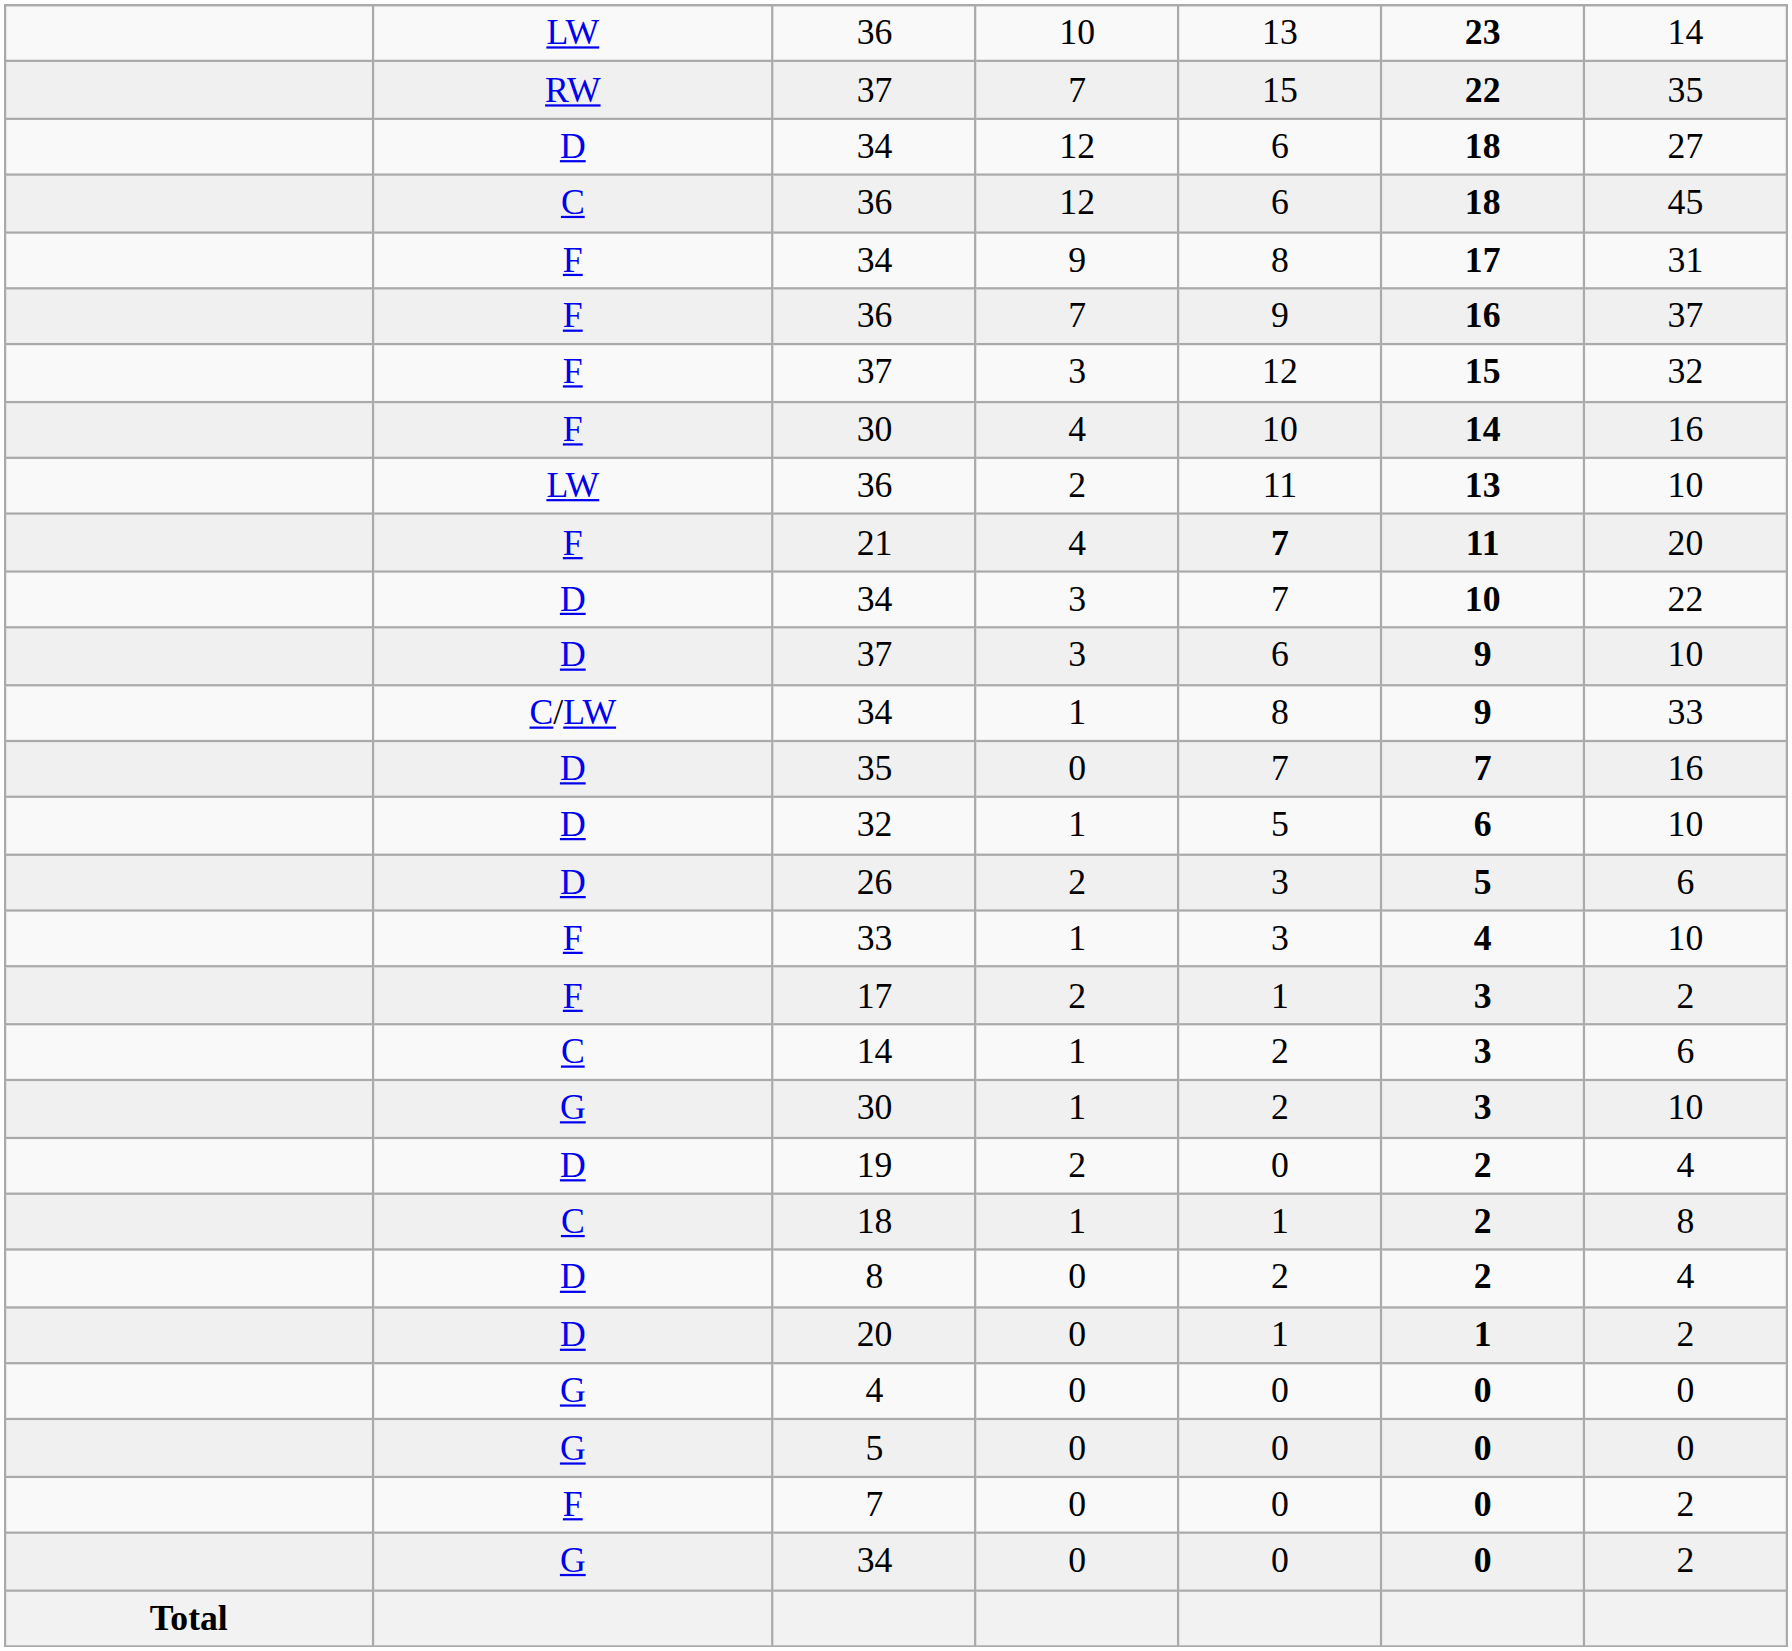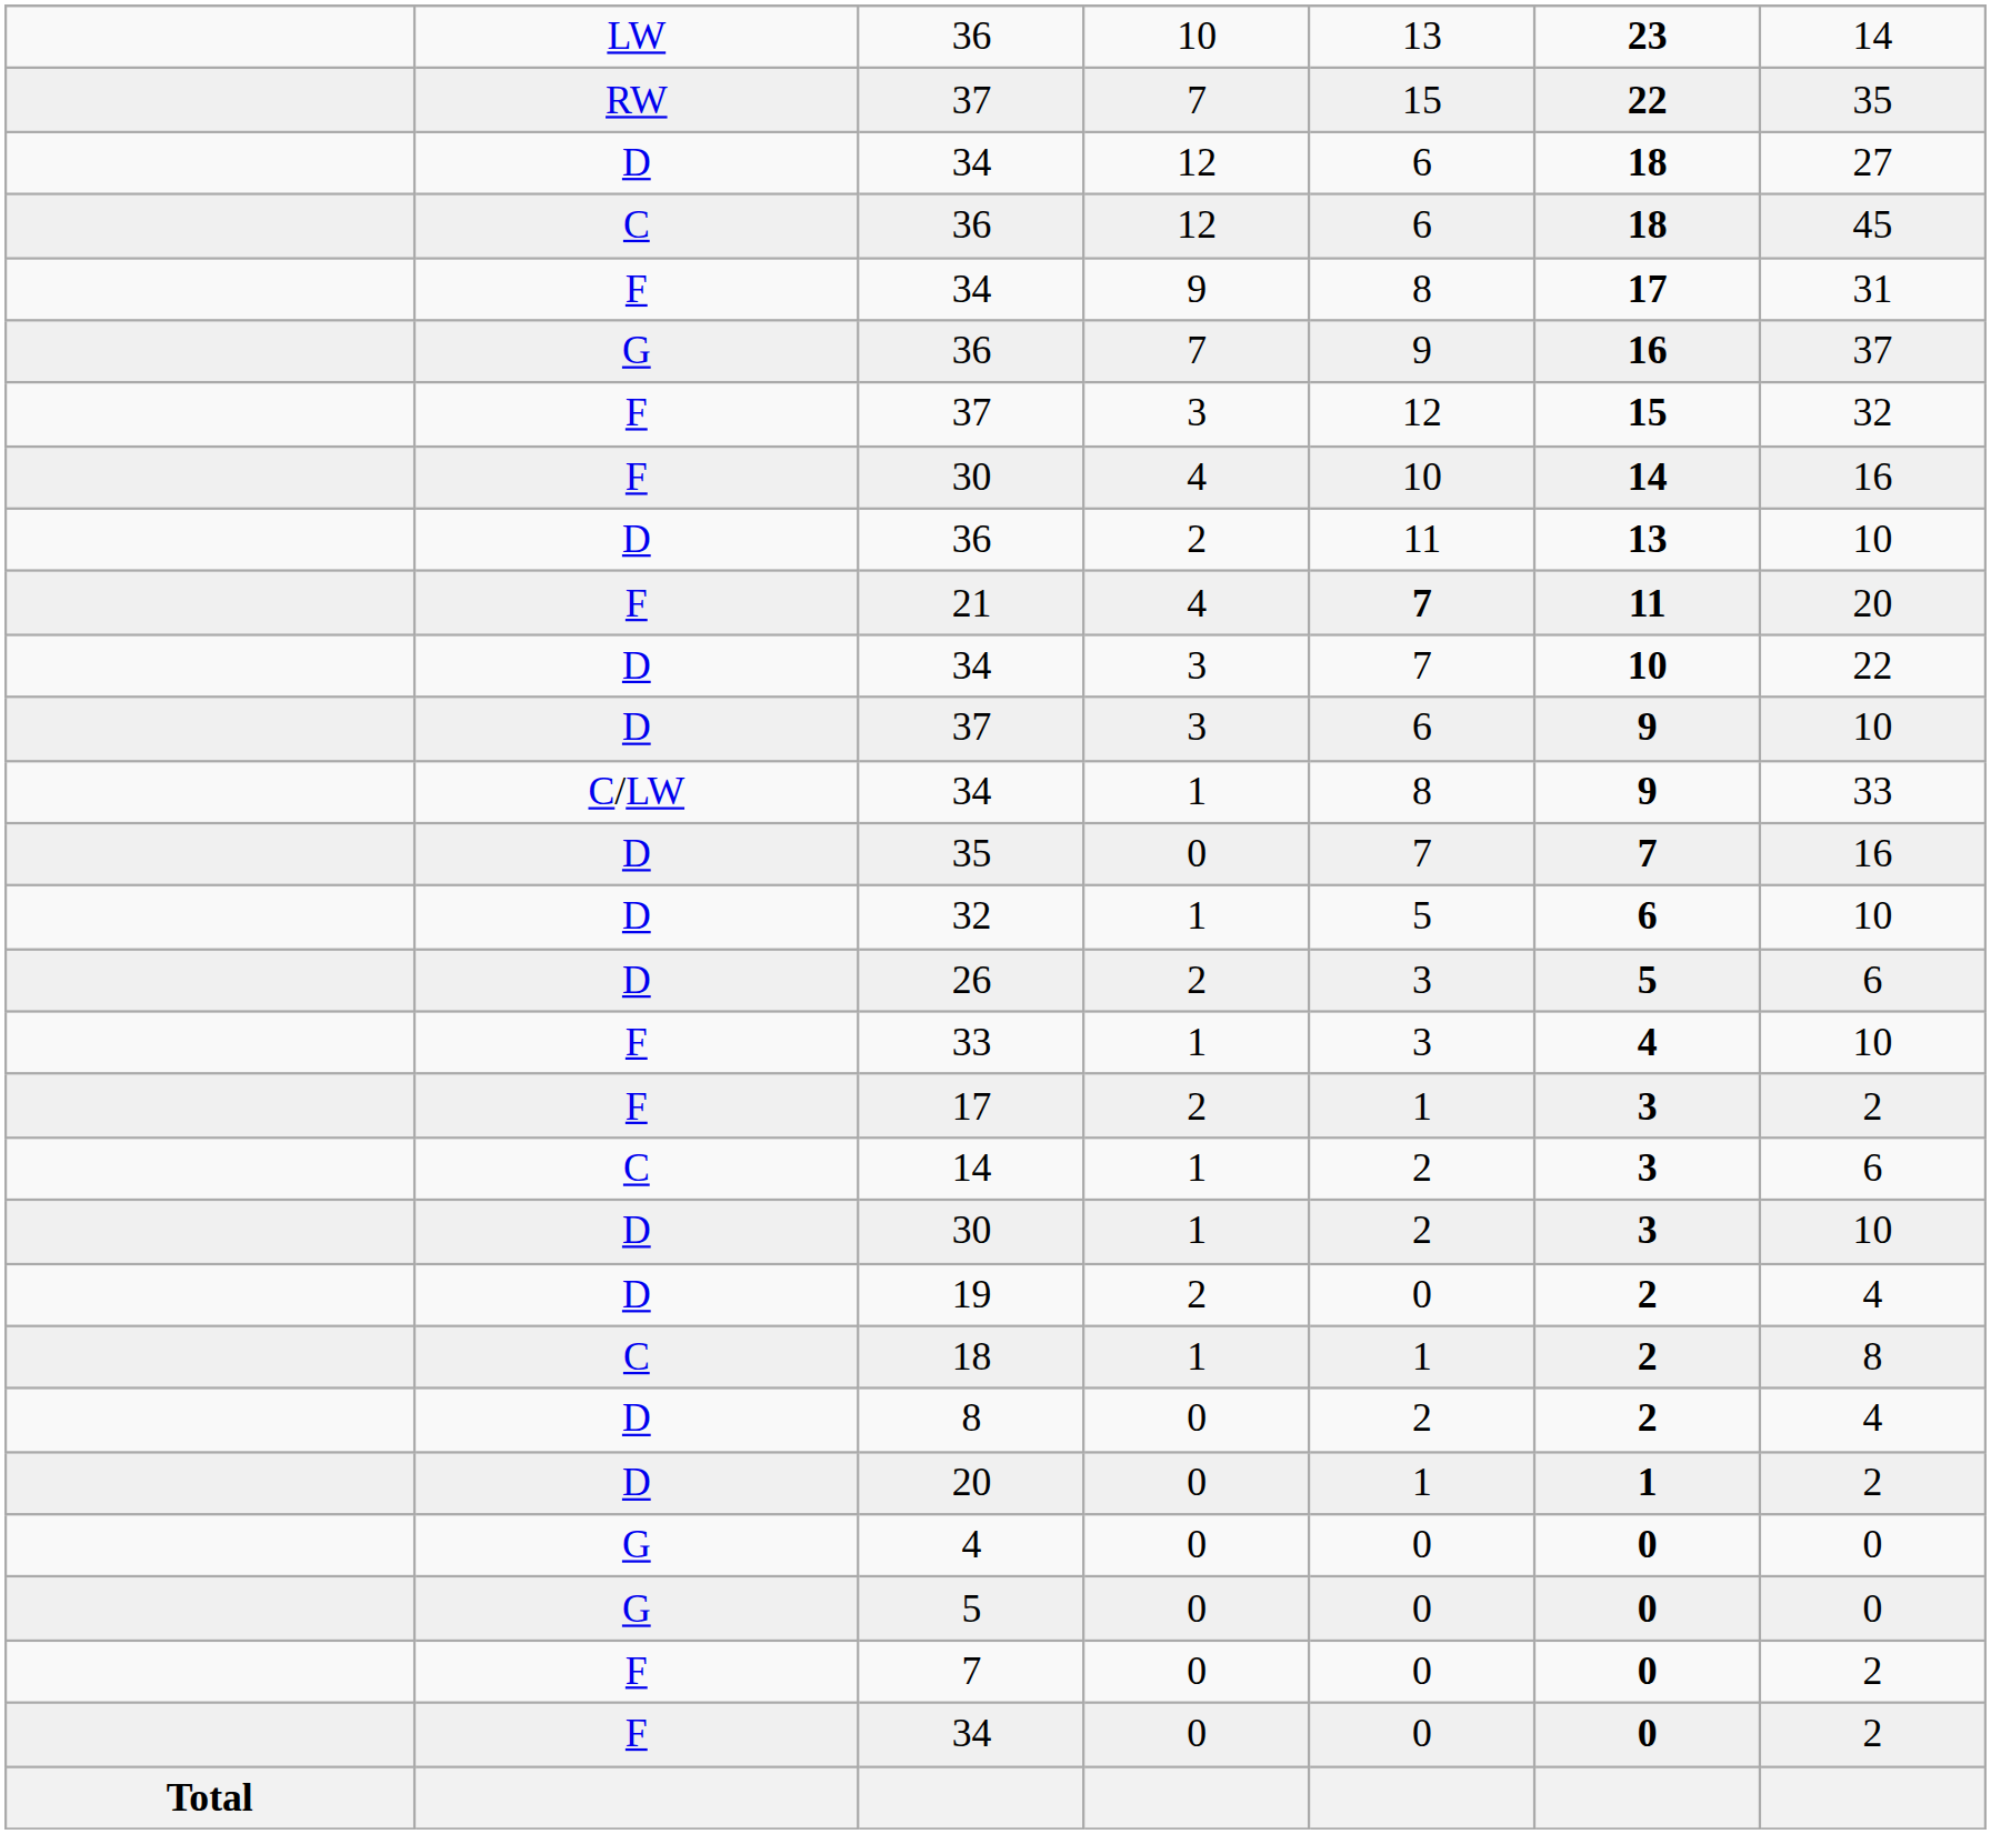36 / 7 | column 2: F -> G
36 / 2 | column 2: LW -> D
30 / 1 | column 2: G -> D
34 / 0 | column 2: G -> F
